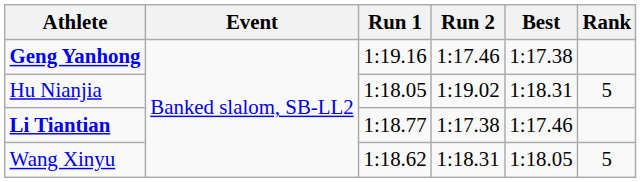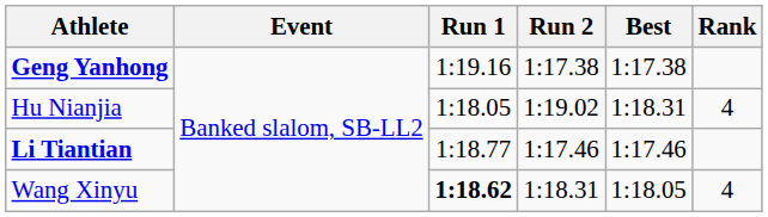Geng Yanhong | Run 2: 1:17.46 -> 1:17.38
Hu Nianjia | Rank: 5 -> 4
Li Tiantian | Run 2: 1:17.38 -> 1:17.46
Wang Xinyu | Run 1: normal -> bold
Wang Xinyu | Rank: 5 -> 4
